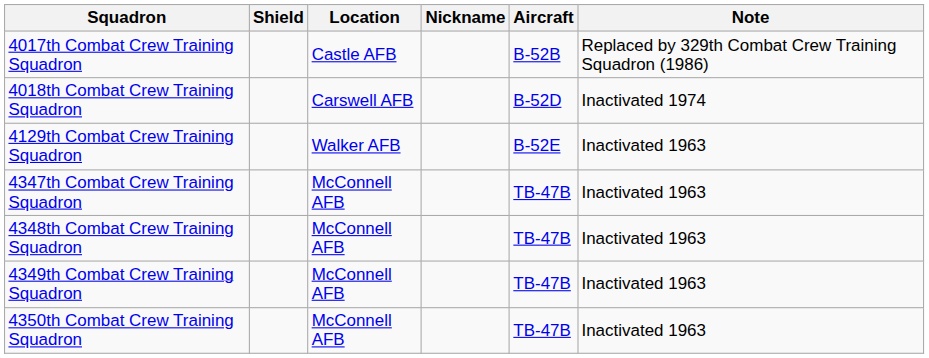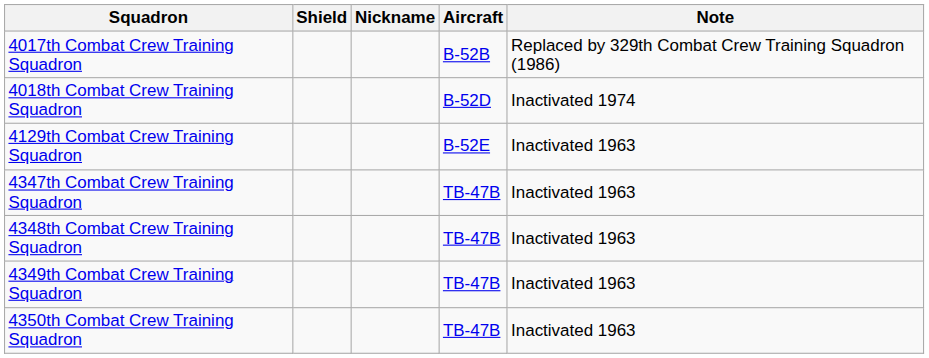- column: Location | Castle AFB | Carswell AFB | Walker AFB | McConnell AFB | McConnell AFB | McConnell AFB | McConnell AFB
